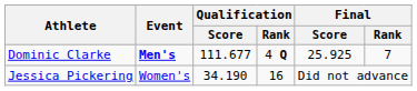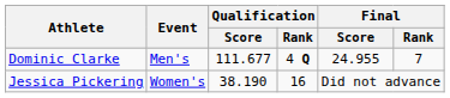Dominic Clarke | Event: bold -> normal
Dominic Clarke | Final / Score: 25.925 -> 24.955
Jessica Pickering | Qualification / Score: 34.190 -> 38.190
